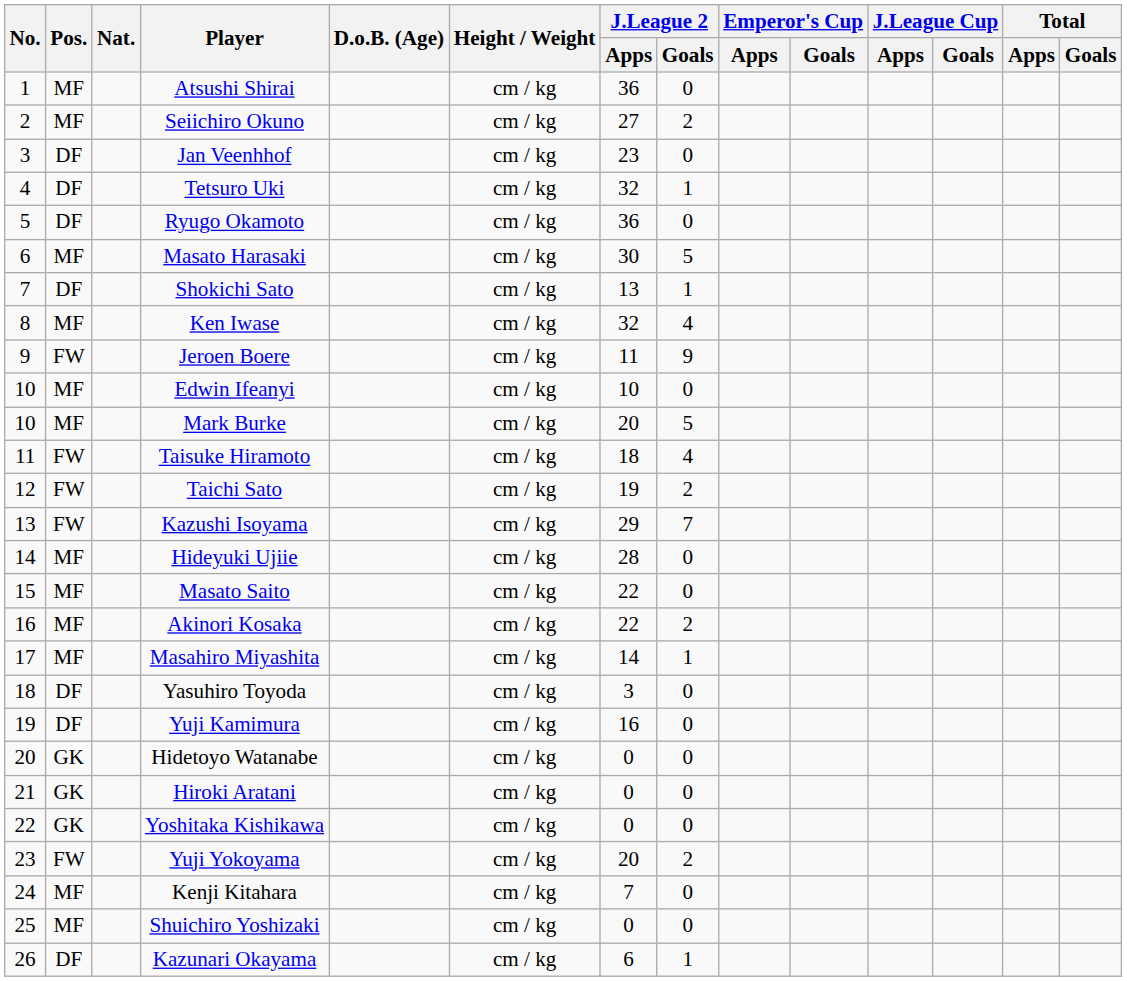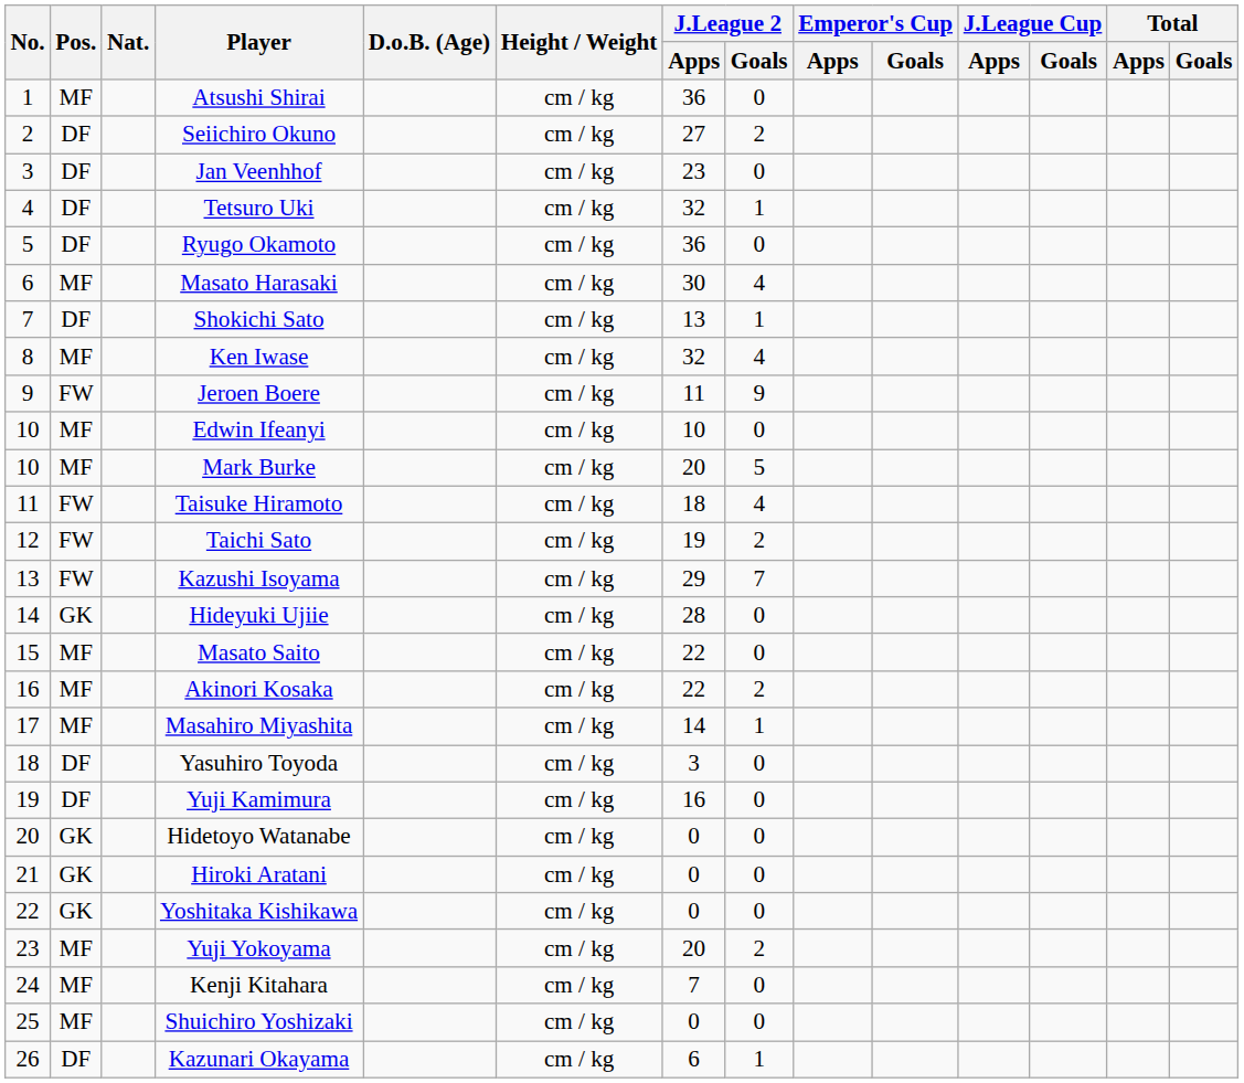Seiichiro Okuno | Pos.: MF -> DF
Masato Harasaki | J.League 2 / Goals: 5 -> 4
Hideyuki Ujiie | Pos.: MF -> GK
Yuji Yokoyama | Pos.: FW -> MF
